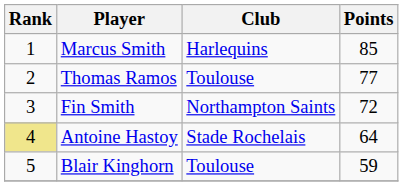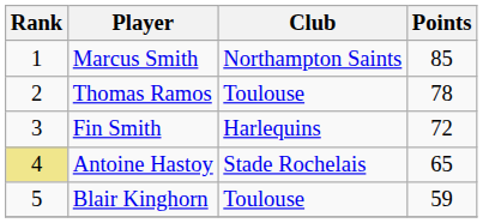Marcus Smith | Club: Harlequins -> Northampton Saints
Thomas Ramos | Points: 77 -> 78
Fin Smith | Club: Northampton Saints -> Harlequins
Antoine Hastoy | Points: 64 -> 65
